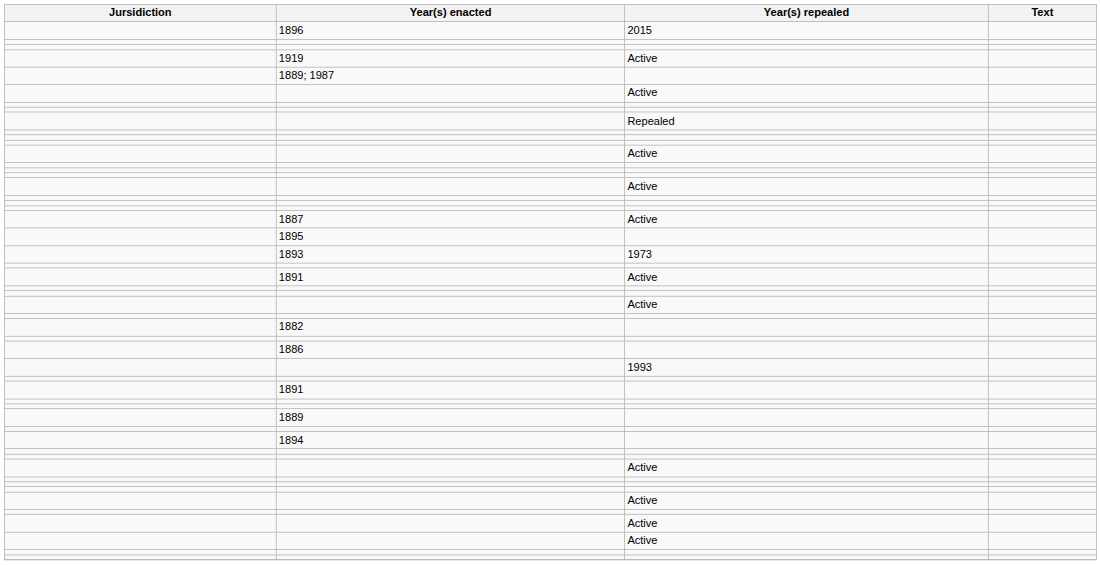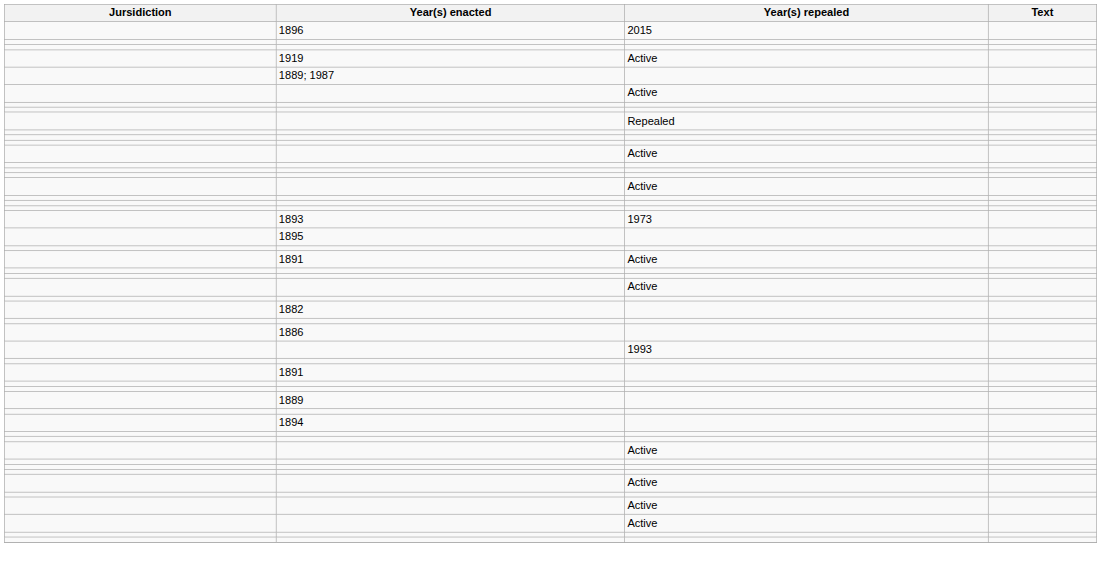- row: 1887 | Active
rows swapped: 1895 <-> 1893
